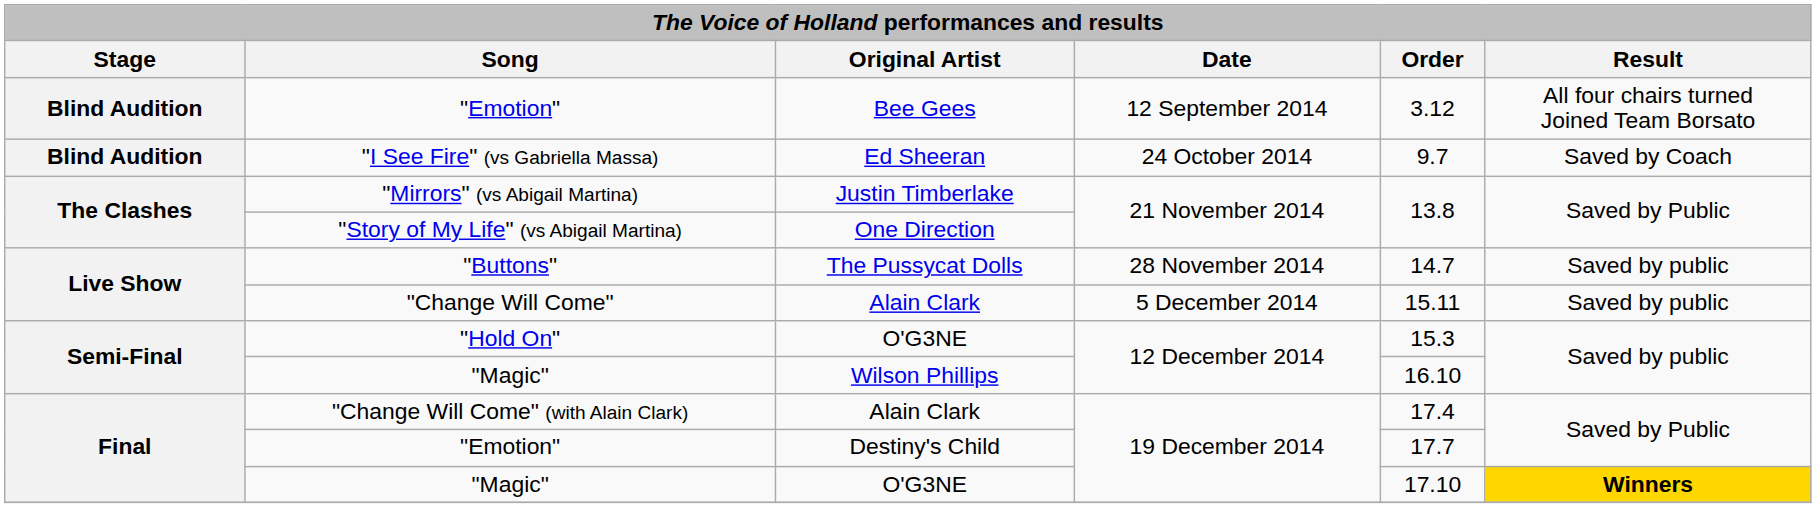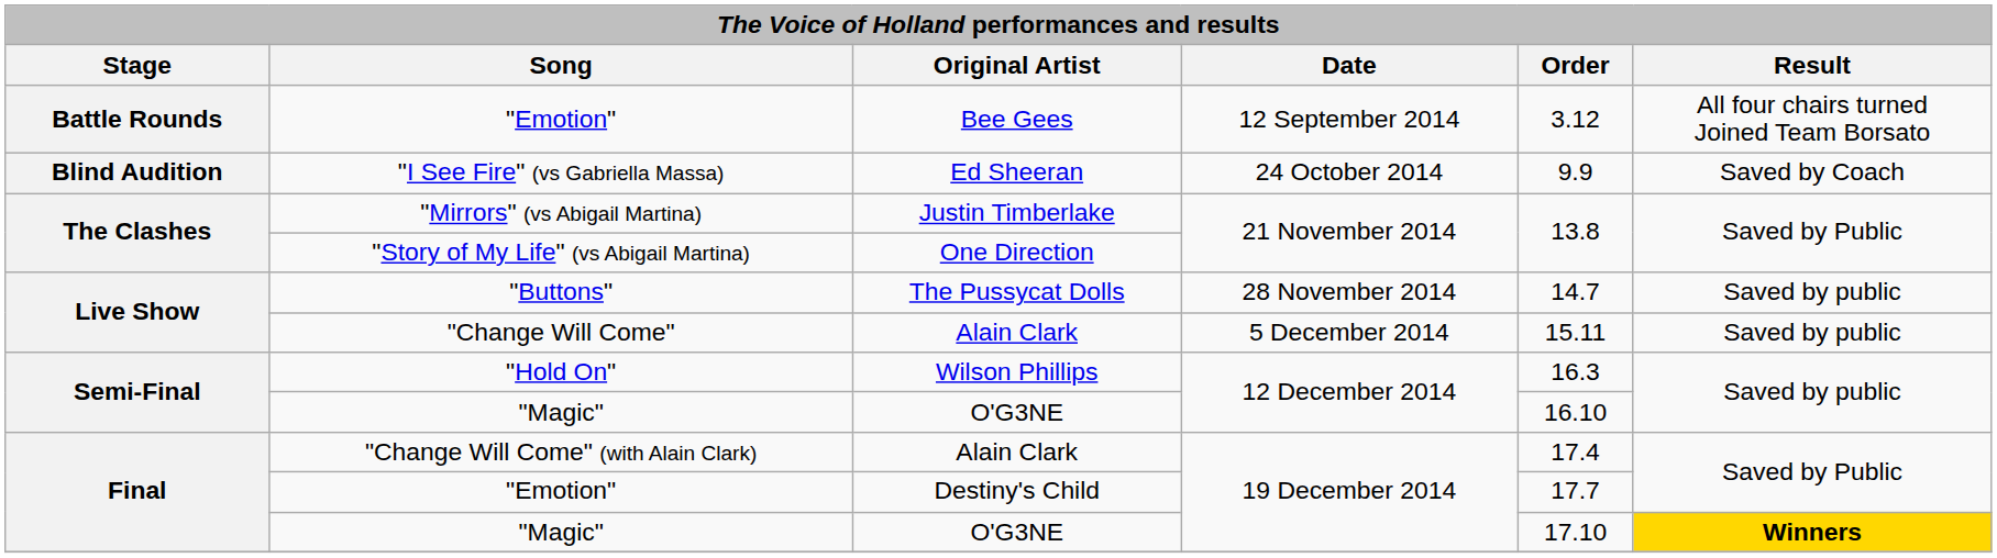"Emotion" / 12 September 2014 | Stage: Blind Audition -> Battle Rounds
"I See Fire" (vs Gabriella Massa) | Order: 9.7 -> 9.9
"Hold On" | Original Artist: O'G3NE -> Wilson Phillips
"Hold On" | Order: 15.3 -> 16.3
"Magic" / 12 December 2014 | Original Artist: Wilson Phillips -> O'G3NE
